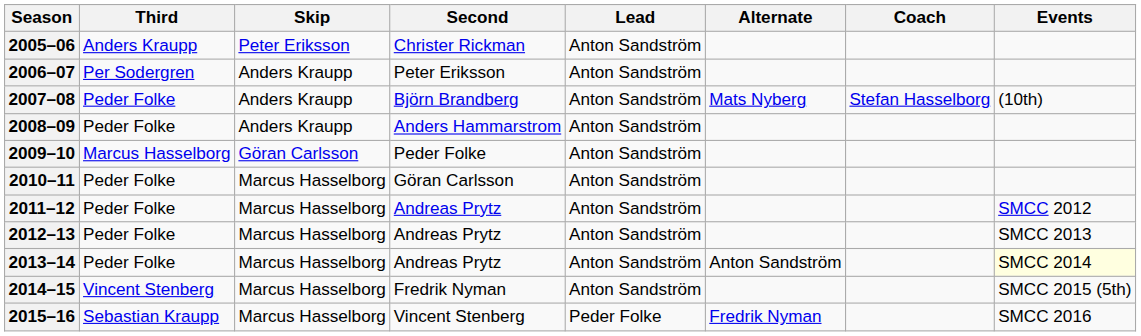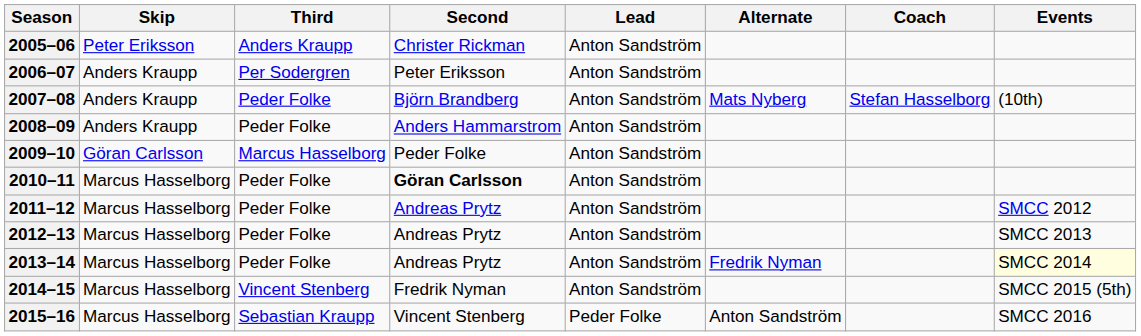columns swapped: Skip <-> Third
2010–11 | Second: normal -> bold
2013–14 | Alternate: Anton Sandström -> Fredrik Nyman
2015–16 | Alternate: Fredrik Nyman -> Anton Sandström
